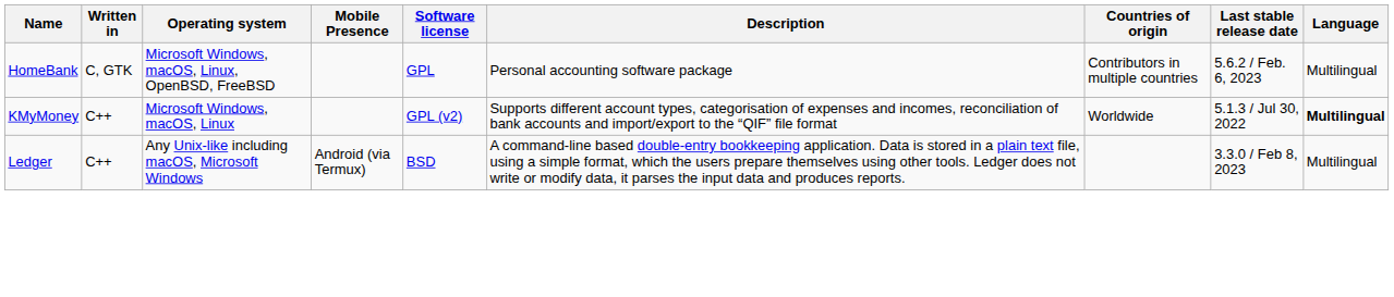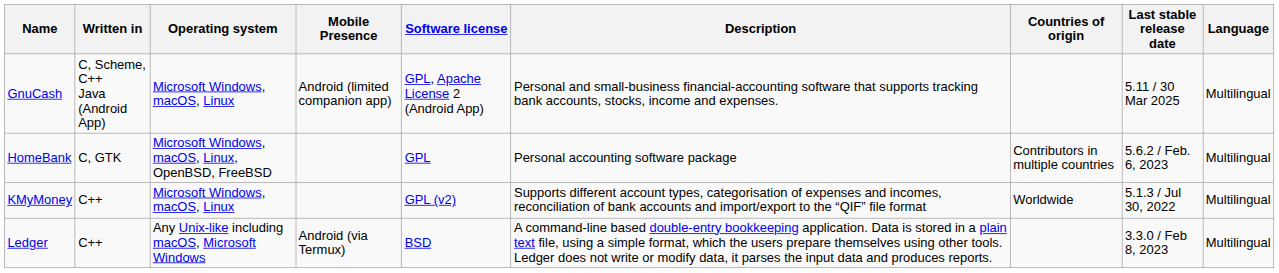+ row: GnuCash | C, Scheme, C++ Java (Android App) | Microsoft Windows, macOS, Linux | Android (limited companion app) | GPL, Apache License 2 (Android App) | Personal and small-business financial-accounting software that supports tracking bank accounts, stocks, income and expenses. | 5.11 / 30 Mar 2025 | Multilingual
KMyMoney | Language: bold -> normal
